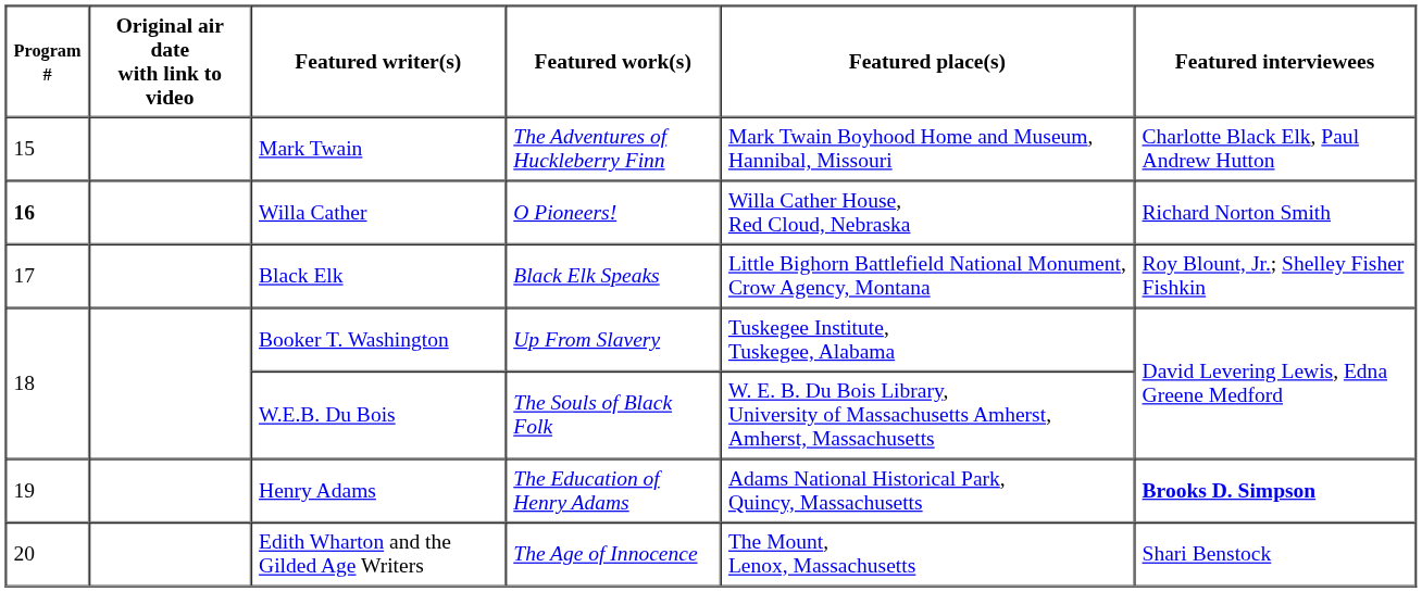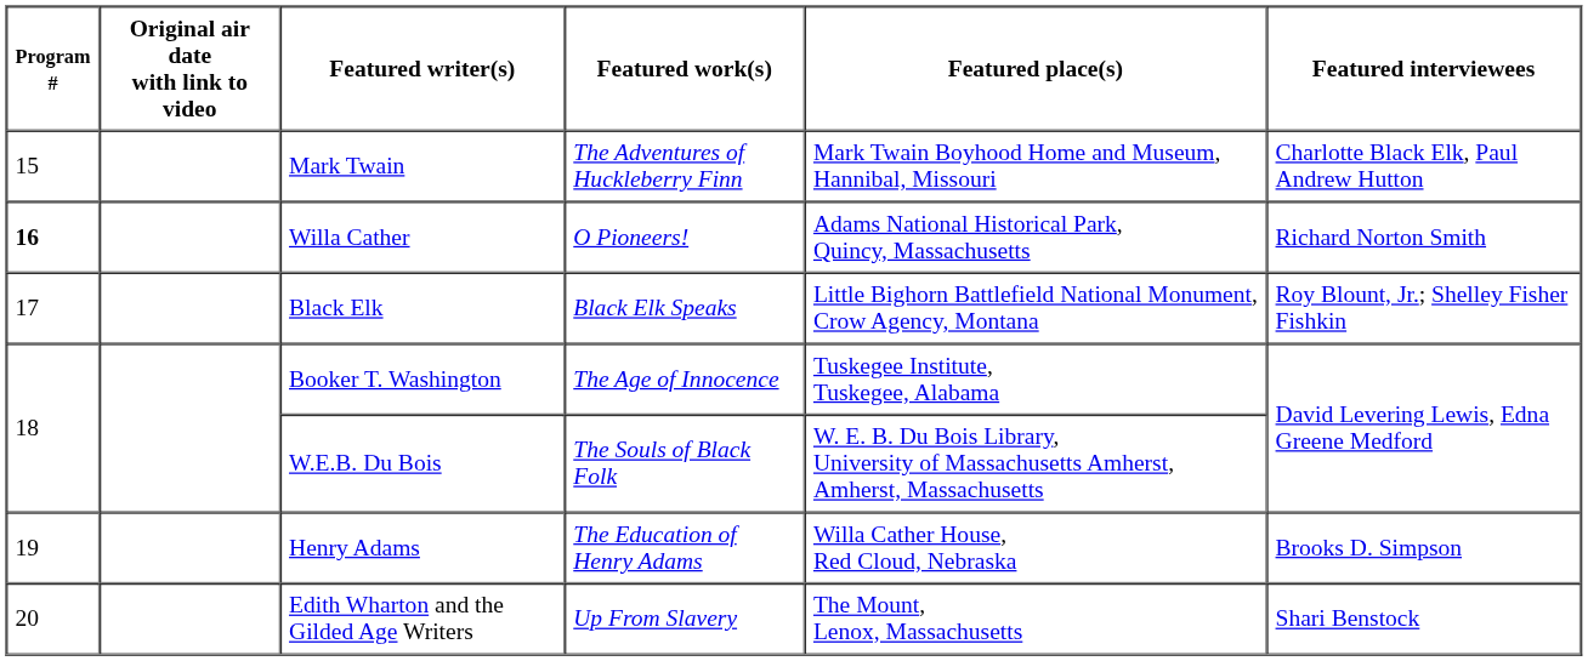Willa Cather | Featured place(s): Willa Cather House, Red Cloud, Nebraska -> Adams National Historical Park, Quincy, Massachusetts
Booker T. Washington | Featured work(s): Up From Slavery -> The Age of Innocence
Henry Adams | Featured place(s): Adams National Historical Park, Quincy, Massachusetts -> Willa Cather House, Red Cloud, Nebraska
Henry Adams | Featured interviewees: bold -> normal
Edith Wharton and the Gilded Age Writers | Featured work(s): The Age of Innocence -> Up From Slavery
